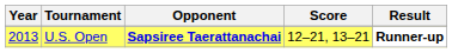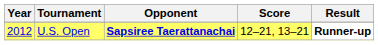U.S. Open | Year: 2013 -> 2012
